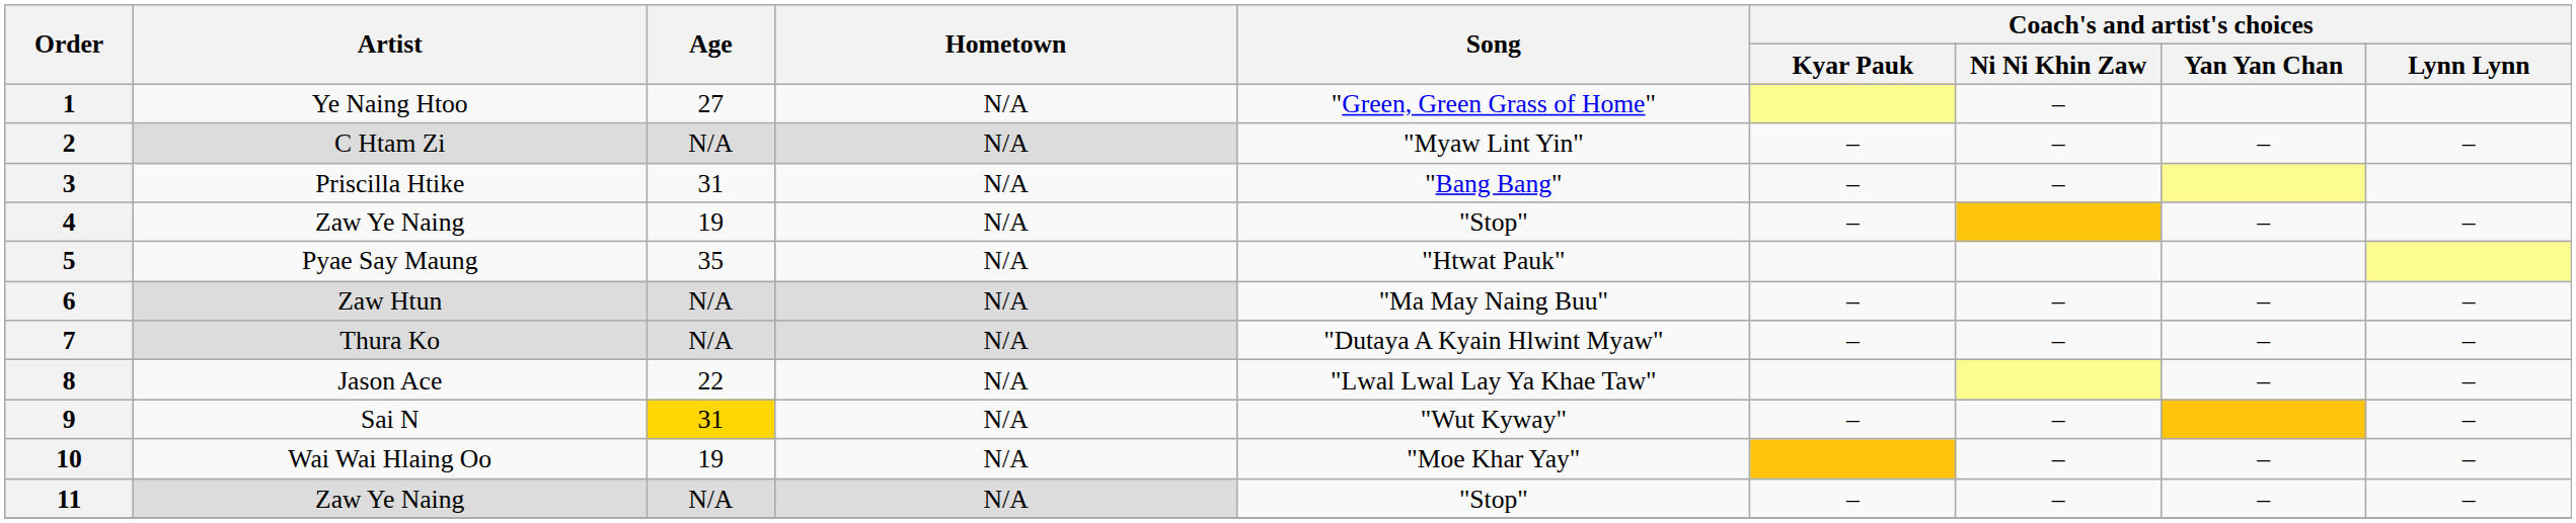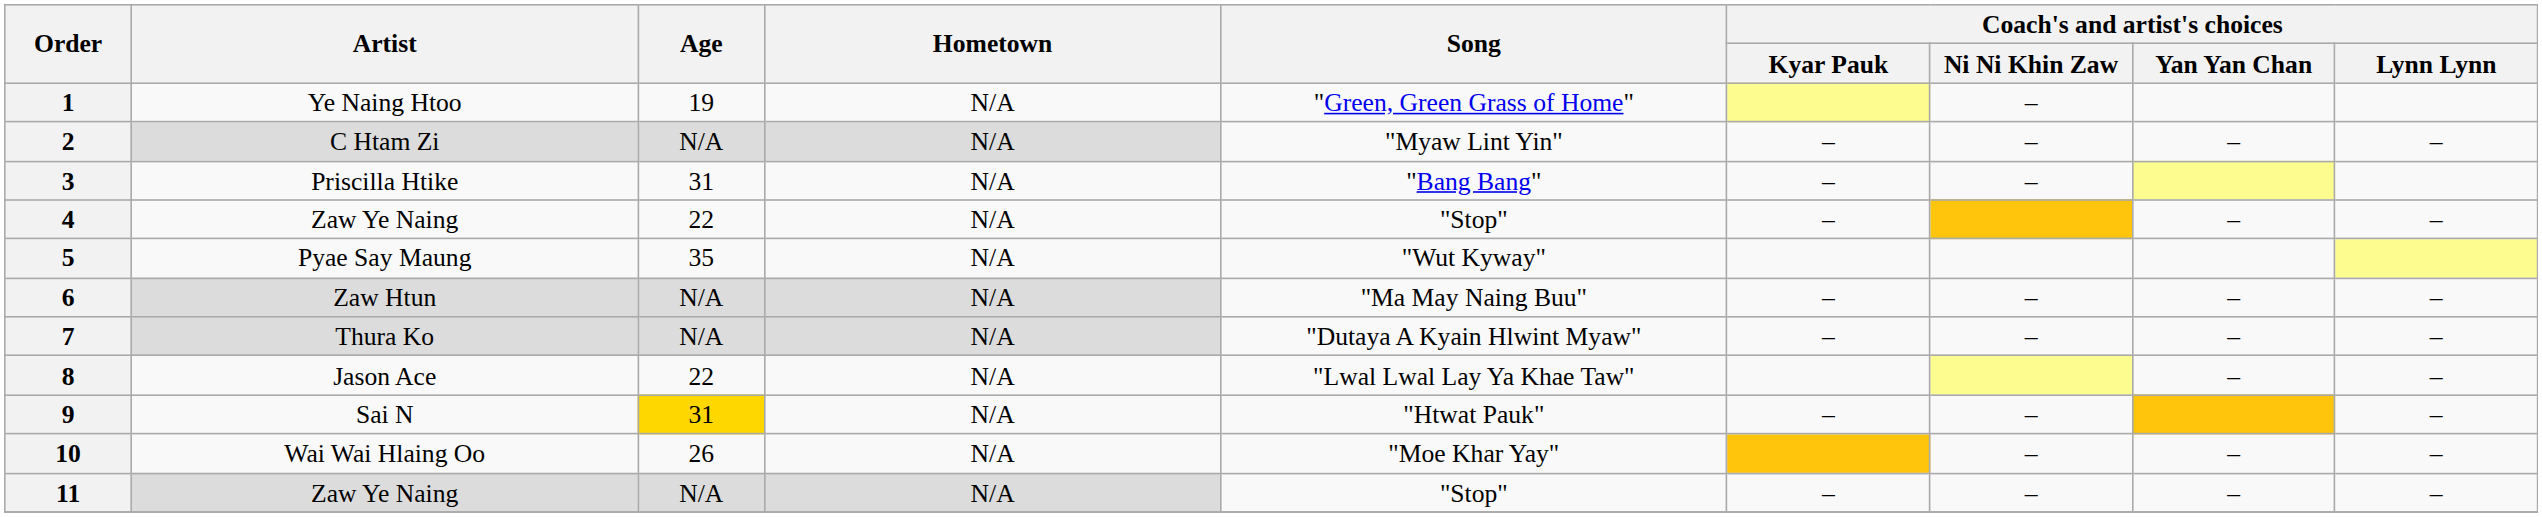1 | Age: 27 -> 19
4 | Age: 19 -> 22
5 | Song: "Htwat Pauk" -> "Wut Kyway"
9 | Song: "Wut Kyway" -> "Htwat Pauk"
10 | Age: 19 -> 26
